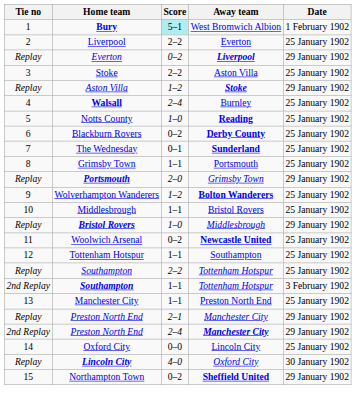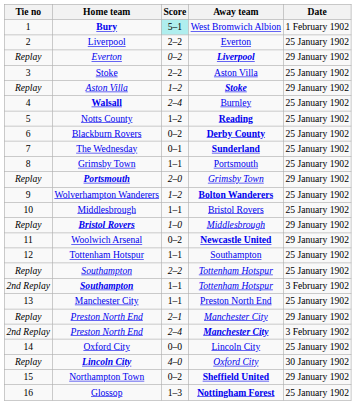Notts County | Score: 1–0 -> 1–2
Woolwich Arsenal | Date: 25 January 1902 -> 29 January 1902
2nd Replay / Preston North End | Date: 29 January 1902 -> 3 February 1902
+ row: 16 | Glossop | 1–3 | Nottingham Forest | 25 January 1902
